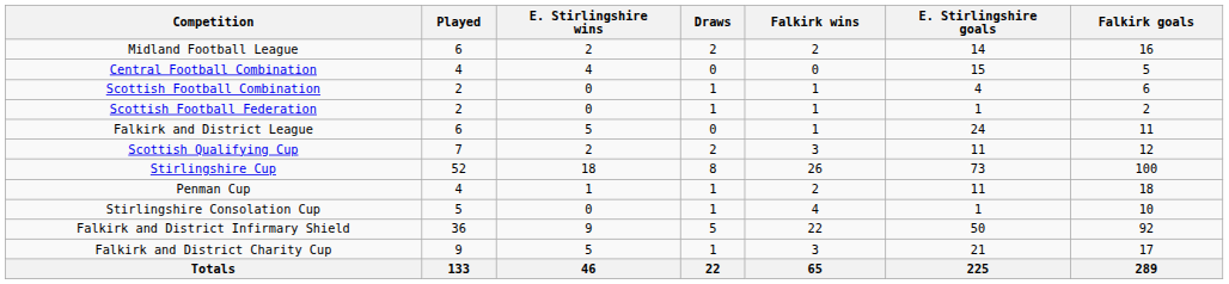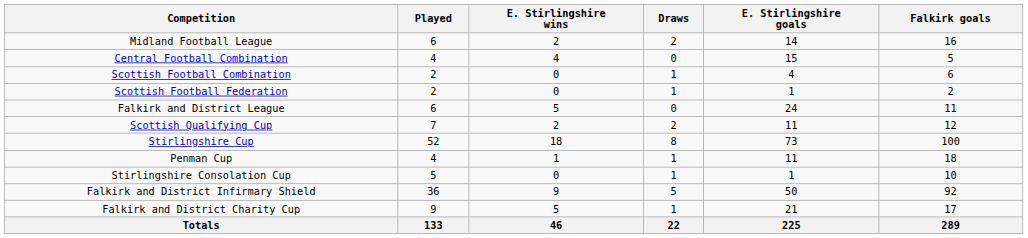- column: Falkirk wins | 2 | 0 | 1 | 1 | 1 | 3 | 26 | 2 | 4 | 22 | 3 | 65
